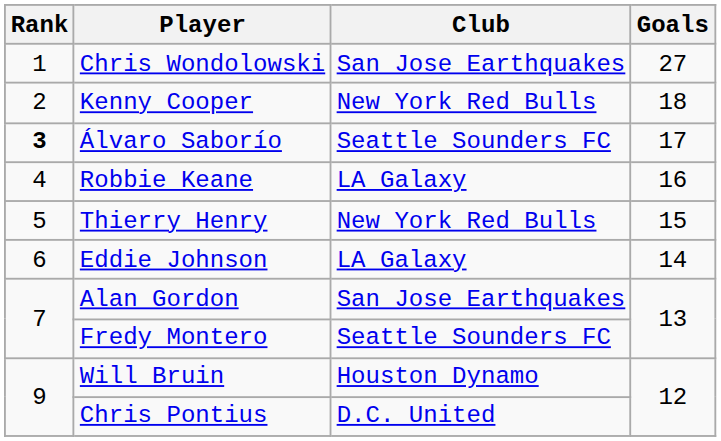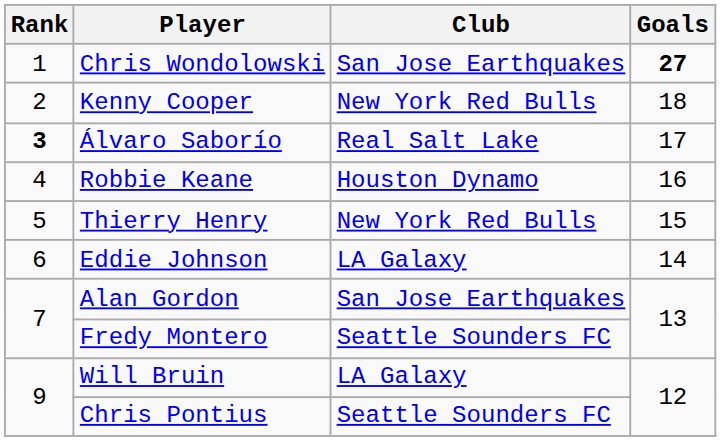Chris Wondolowski | Goals: normal -> bold
Álvaro Saborío | Club: Seattle Sounders FC -> Real Salt Lake
Robbie Keane | Club: LA Galaxy -> Houston Dynamo
Will Bruin | Club: Houston Dynamo -> LA Galaxy
Chris Pontius | Club: D.C. United -> Seattle Sounders FC
